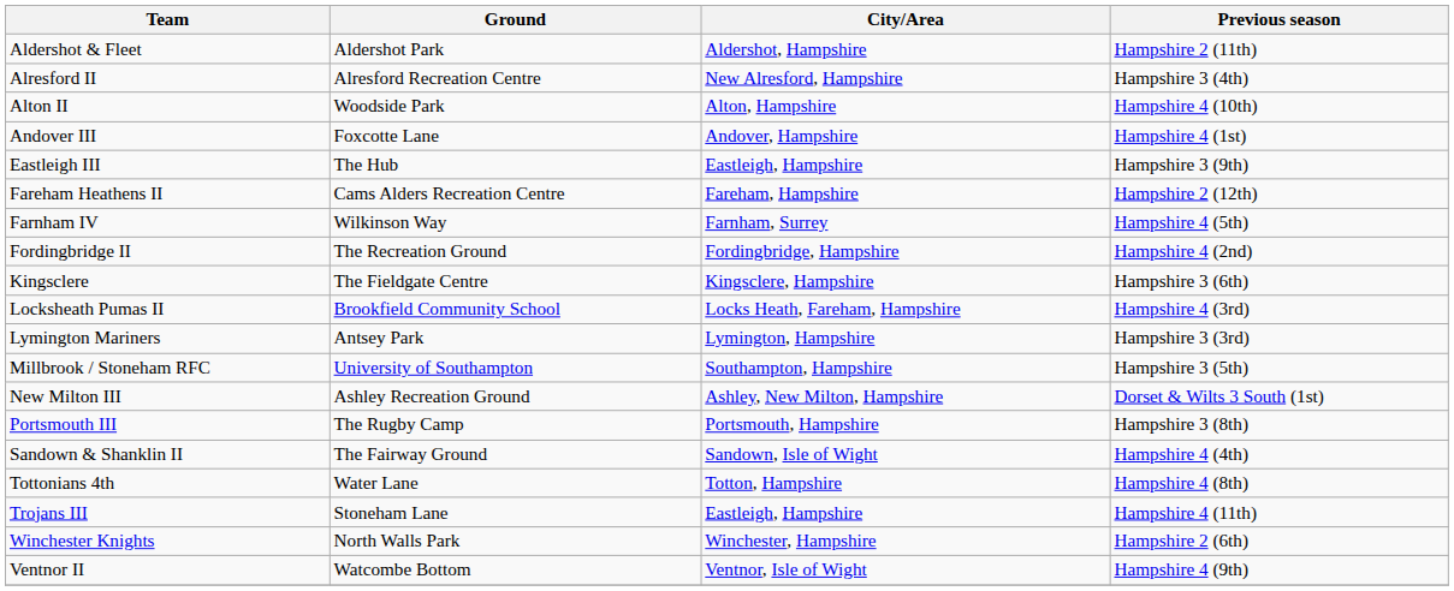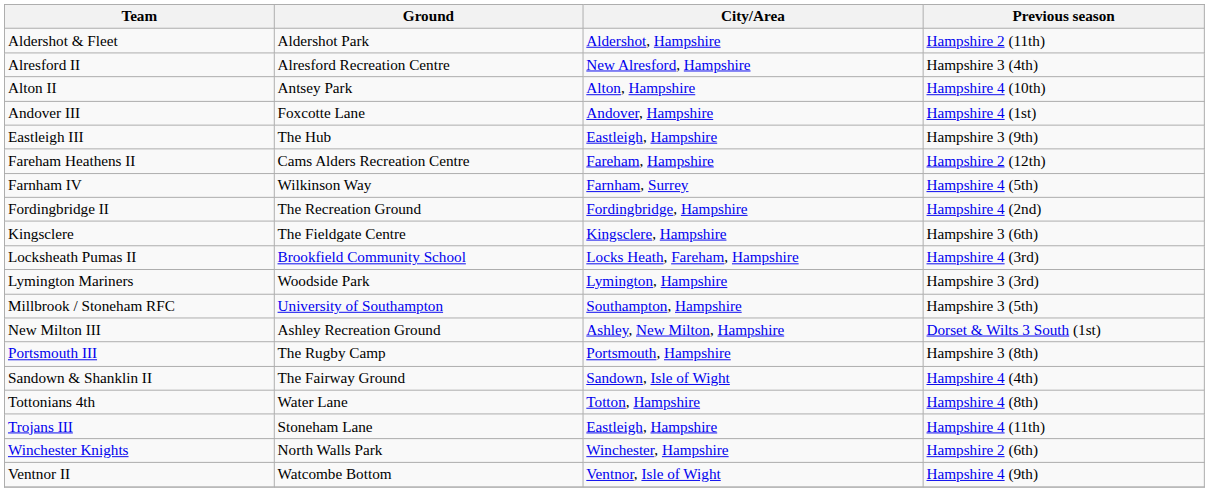Alton II | Ground: Woodside Park -> Antsey Park
Lymington Mariners | Ground: Antsey Park -> Woodside Park
